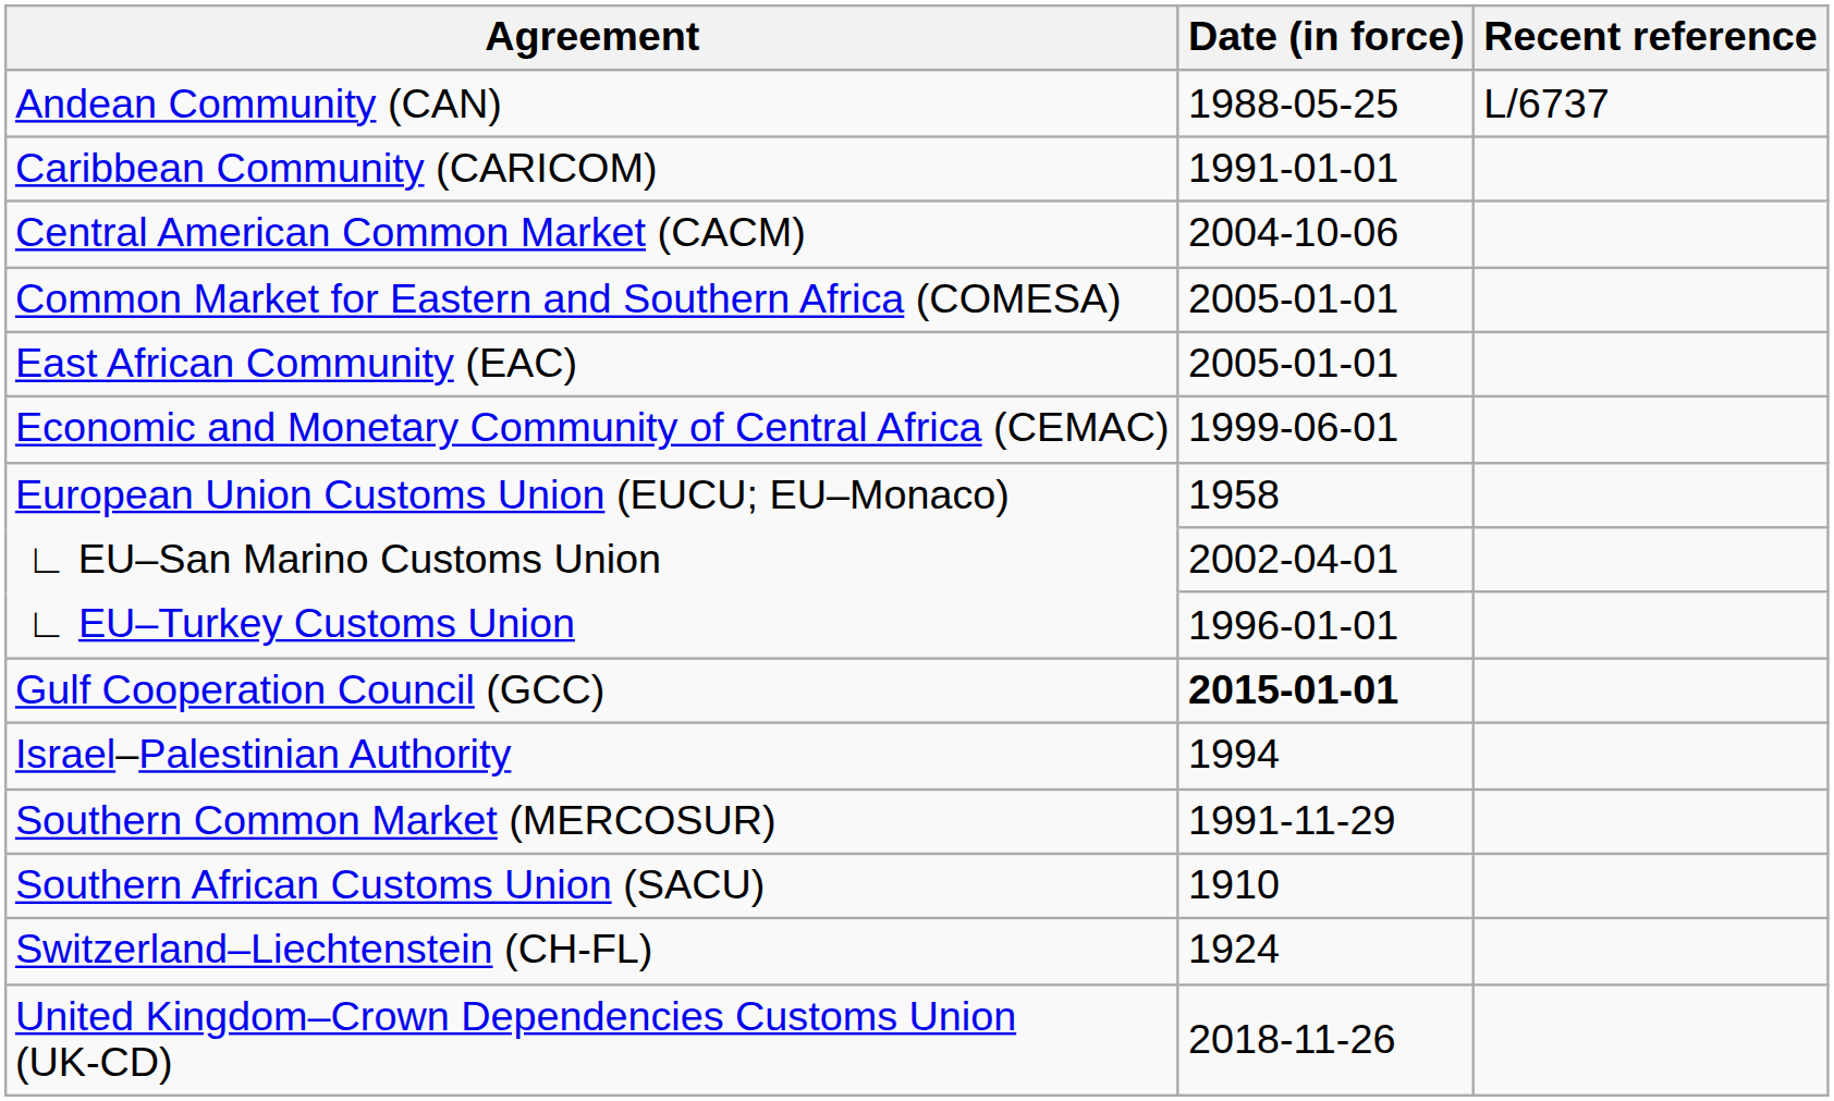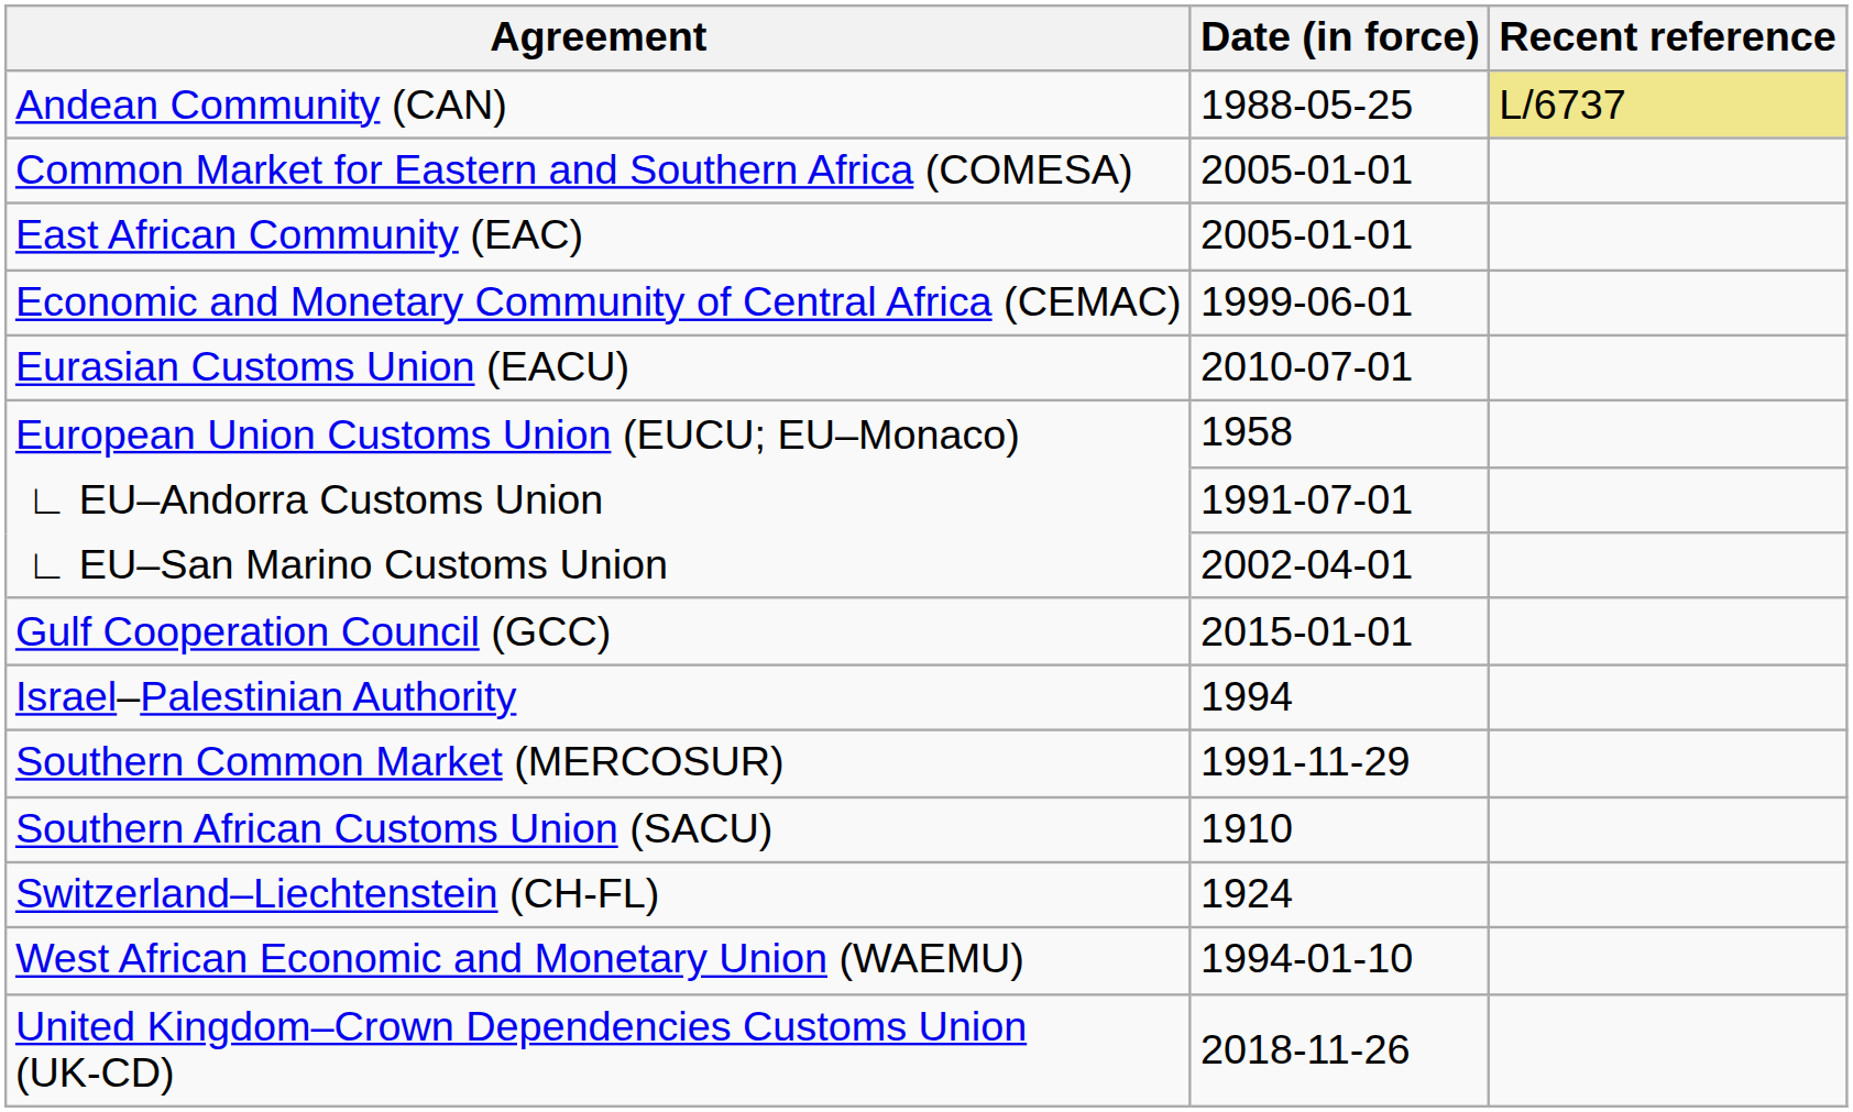Andean Community (CAN) | Recent reference: no background -> khaki background
- row: Caribbean Community (CARICOM) | 1991-01-01
- row: Central American Common Market (CACM) | 2004-10-06
+ row: Eurasian Customs Union (EACU) | 2010-07-01
+ row: ∟ EU–Andorra Customs Union | 1991-07-01
- row: ∟ EU–Turkey Customs Union | 1996-01-01
Gulf Cooperation Council (GCC) | Date (in force): bold -> normal
+ row: West African Economic and Monetary Union (WAEMU) | 1994-01-10
